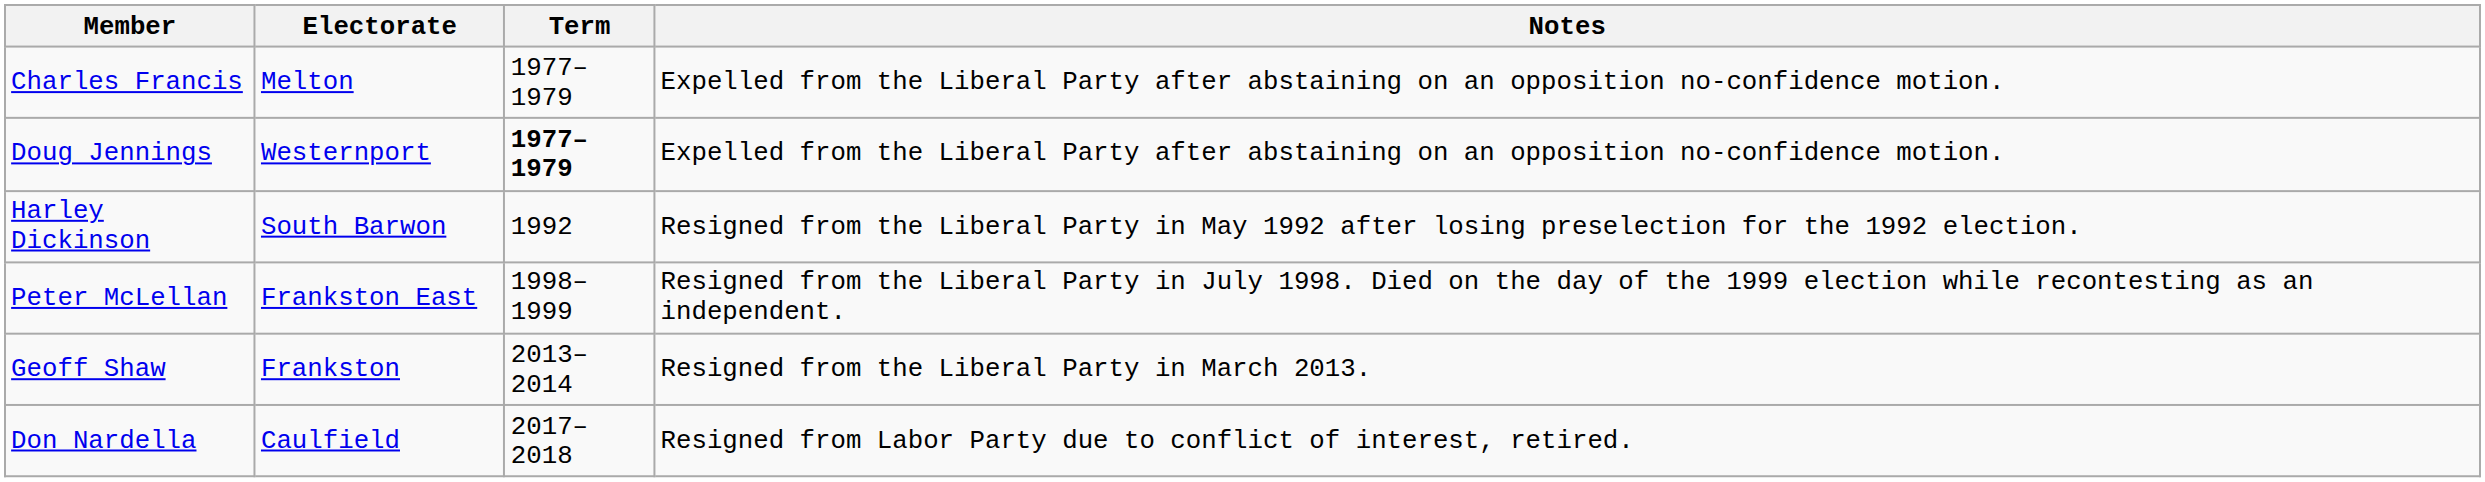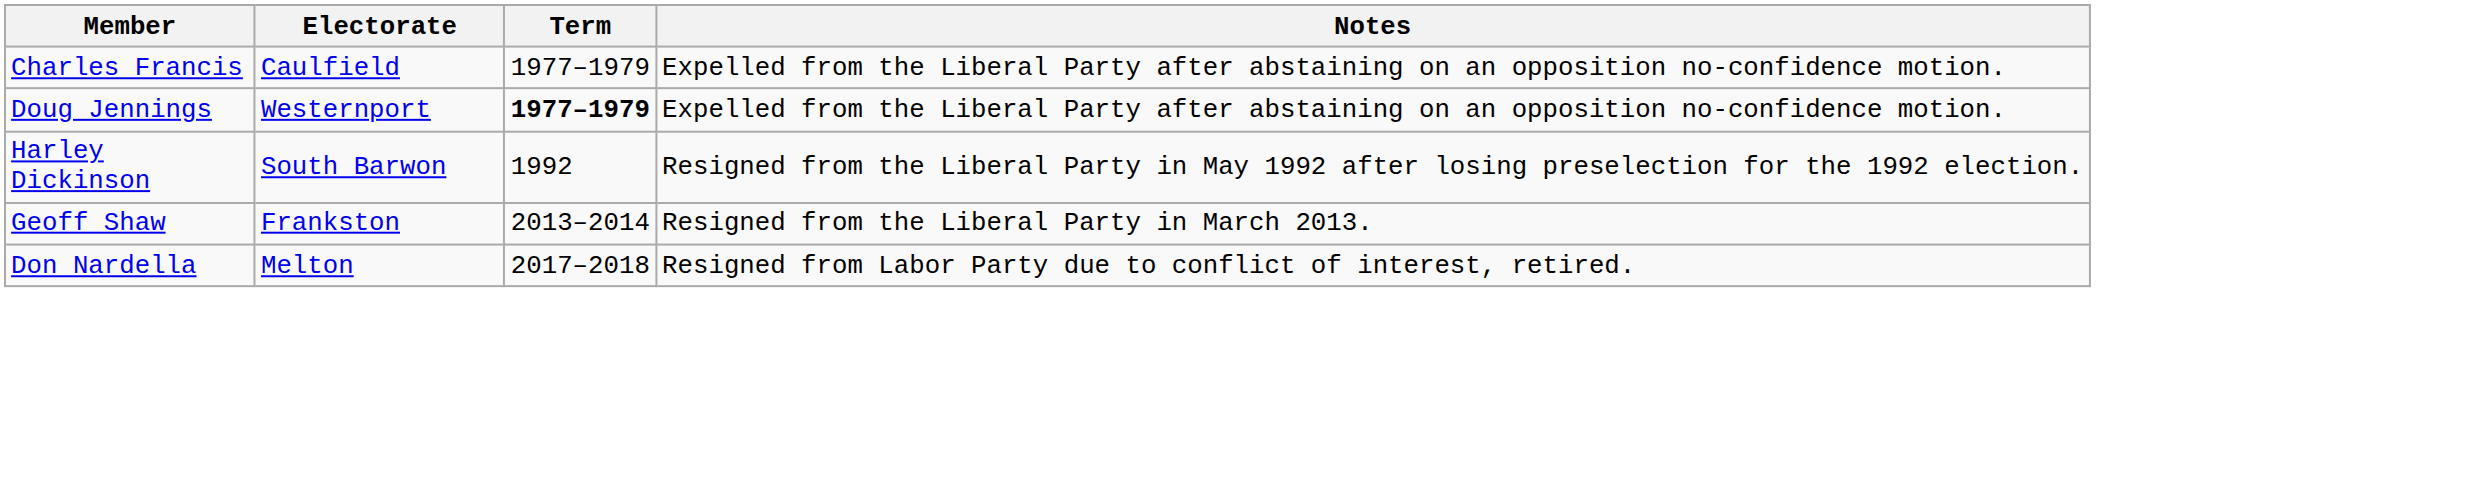Charles Francis | Electorate: Melton -> Caulfield
- row: Peter McLellan | Frankston East | 1998–1999 | Resigned from the Liberal Party in July 1998. Died on the day of the 1999 election while recontesting as an independent.
Don Nardella | Electorate: Caulfield -> Melton
